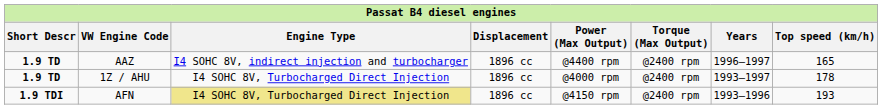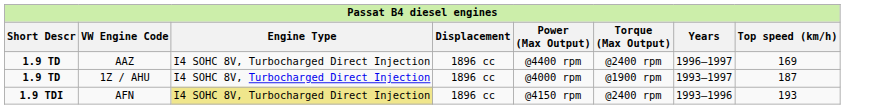AAZ | Engine Type: I4 SOHC 8V, indirect injection and turbocharger -> I4 SOHC 8V, Turbocharged Direct Injection
AAZ | Top speed (km/h): 165 -> 169
1Z / AHU | Torque (Max Output): @2400 rpm -> @1900 rpm
1Z / AHU | Top speed (km/h): 178 -> 187
